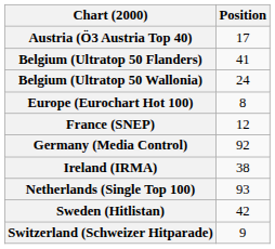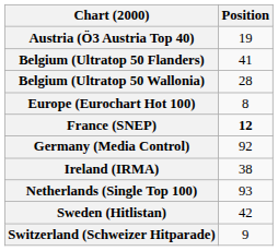Austria (Ö3 Austria Top 40) | Position: 17 -> 19
Belgium (Ultratop 50 Wallonia) | Position: 24 -> 28
France (SNEP) | Position: normal -> bold
